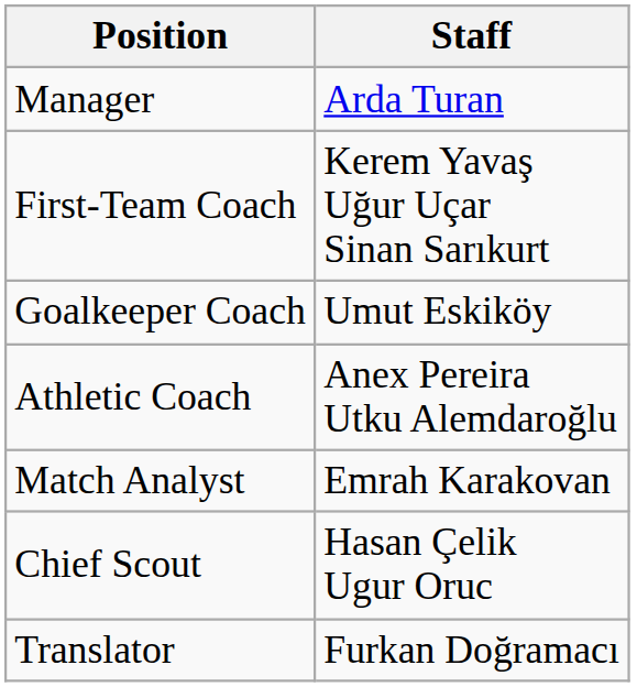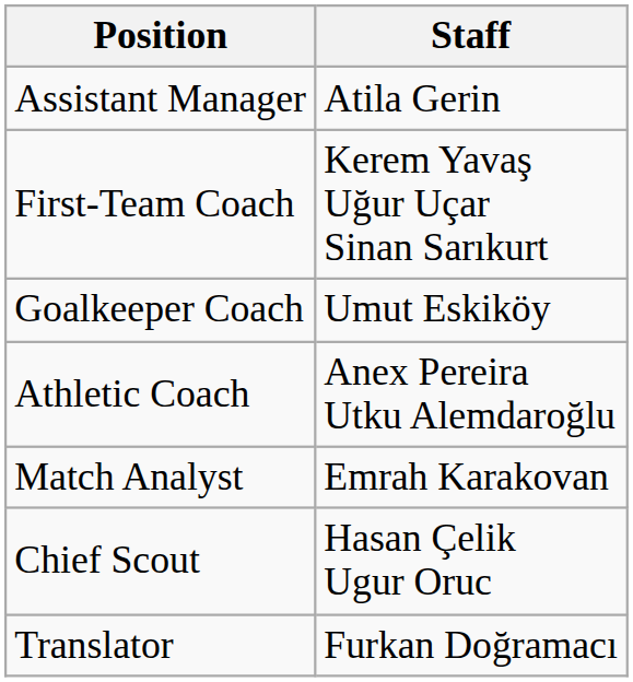- row: Manager | Arda Turan
+ row: Assistant Manager | Atila Gerin
